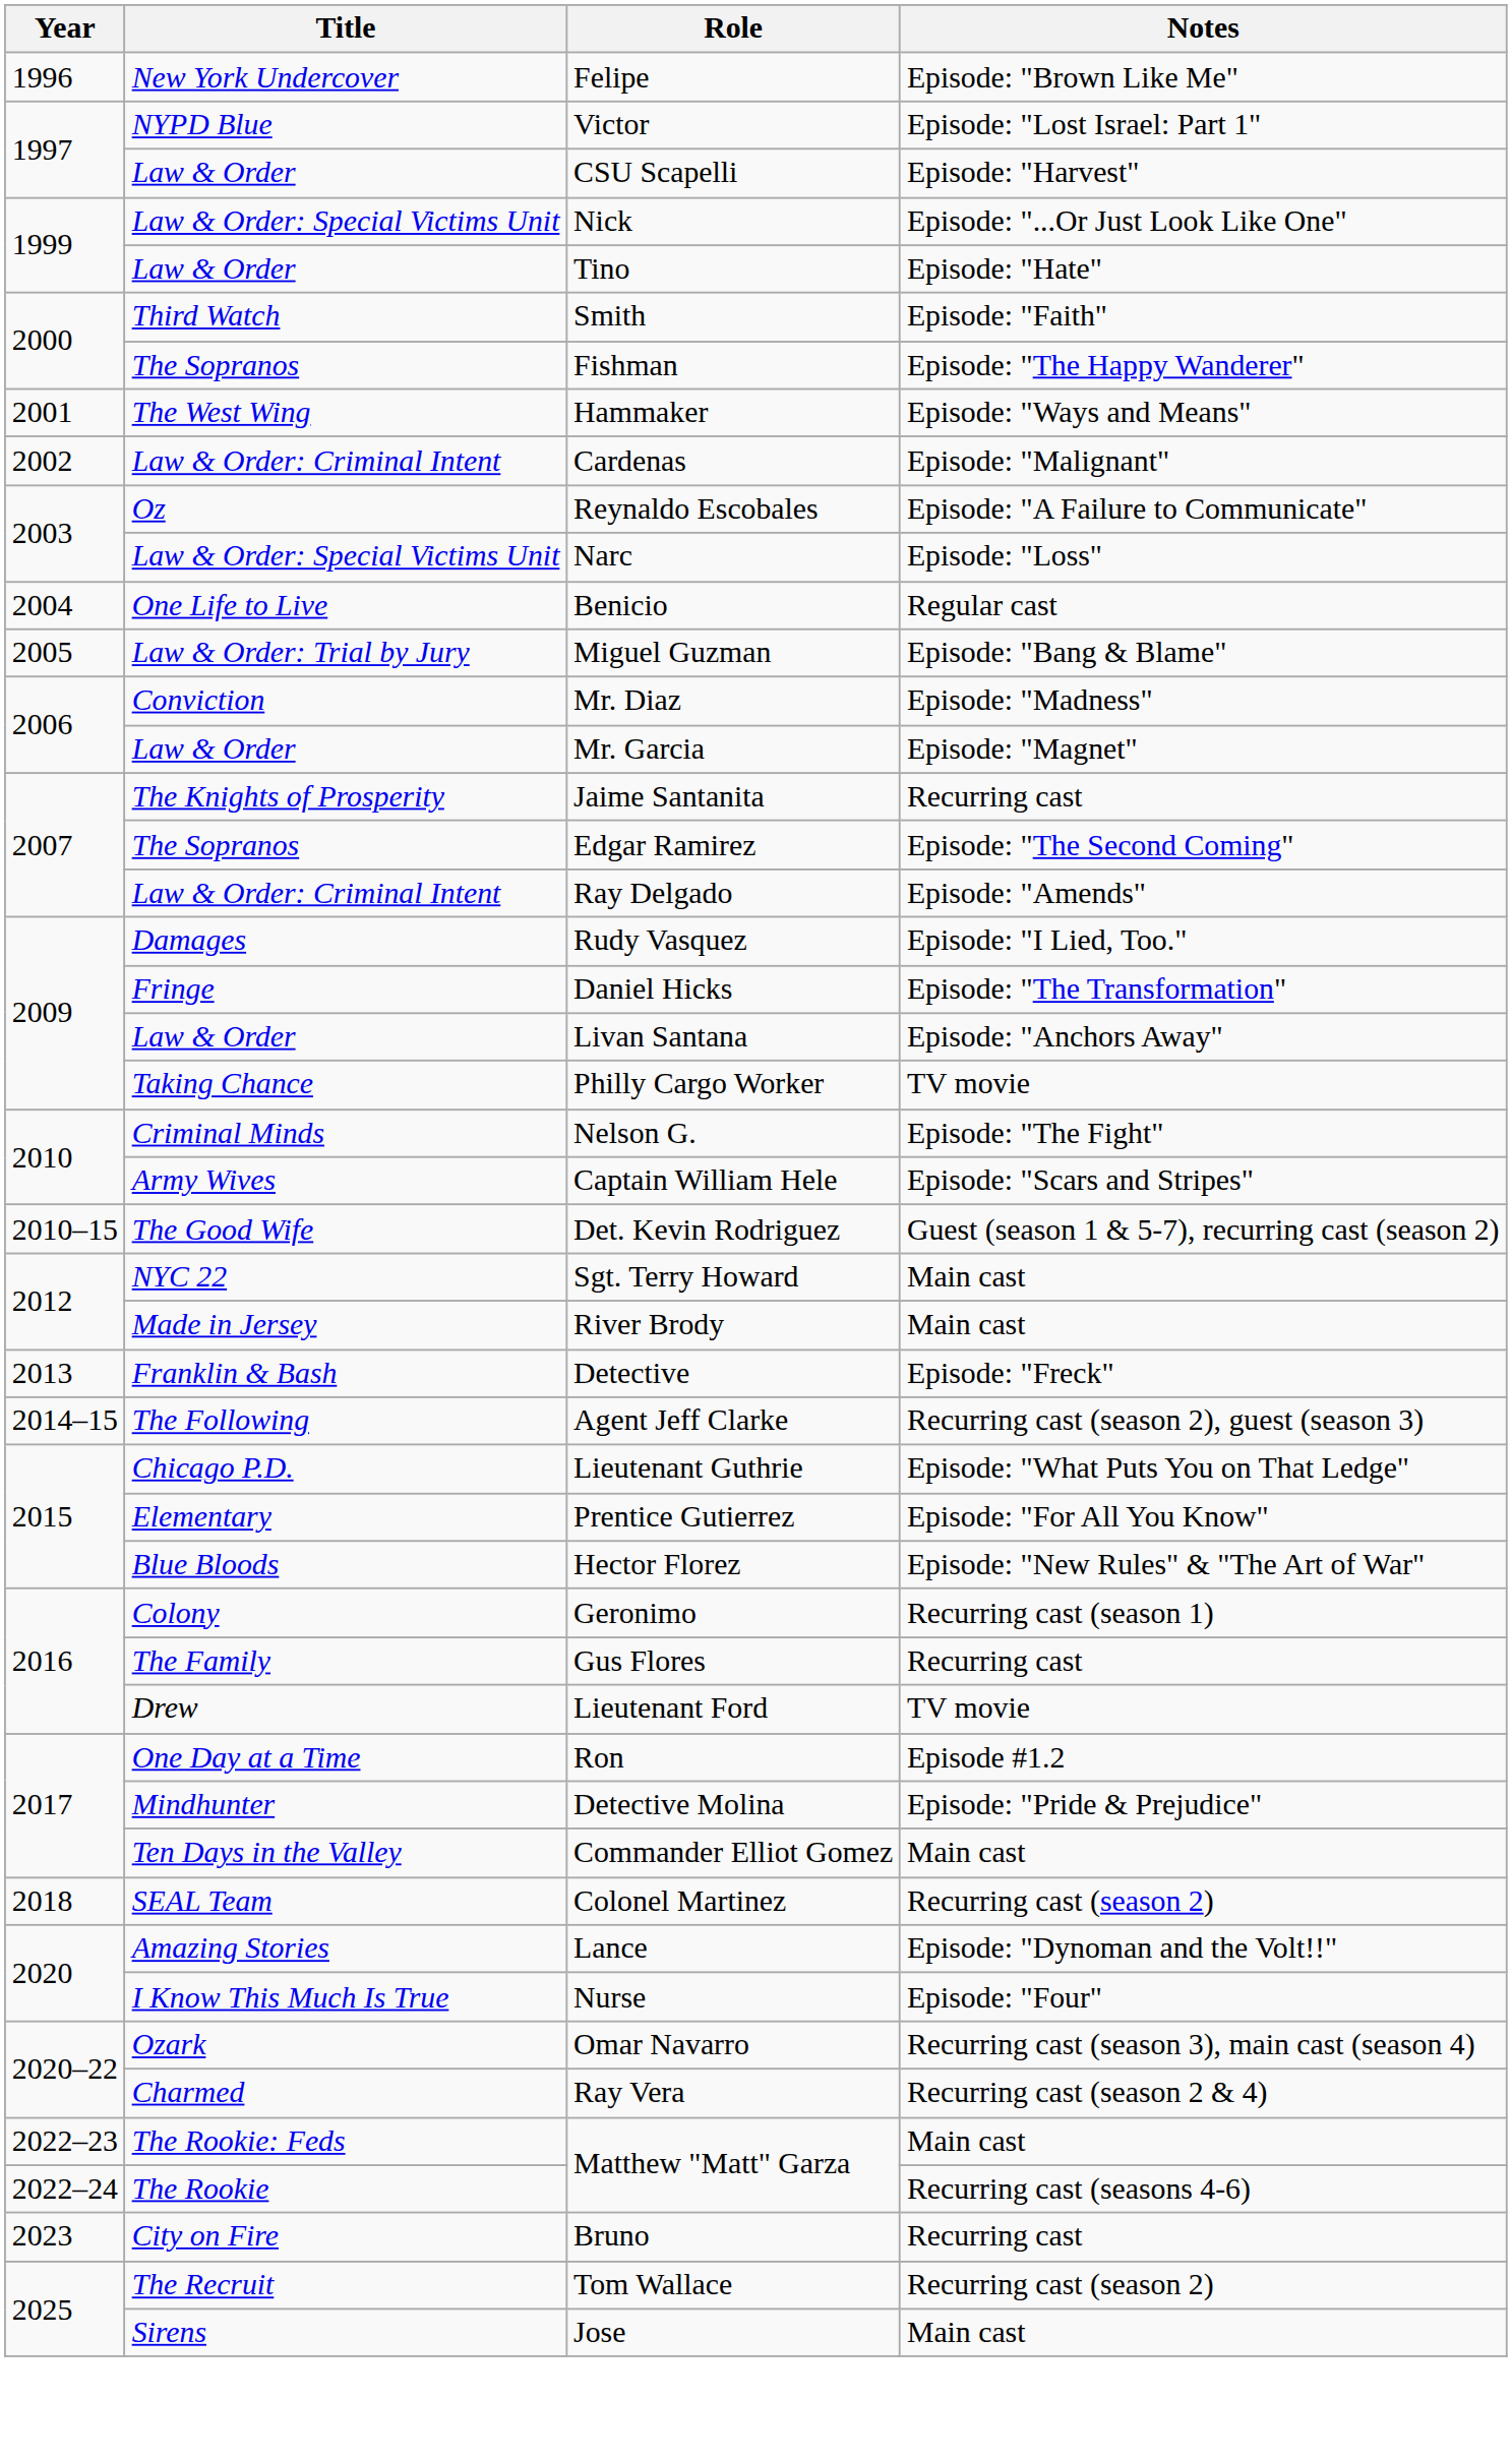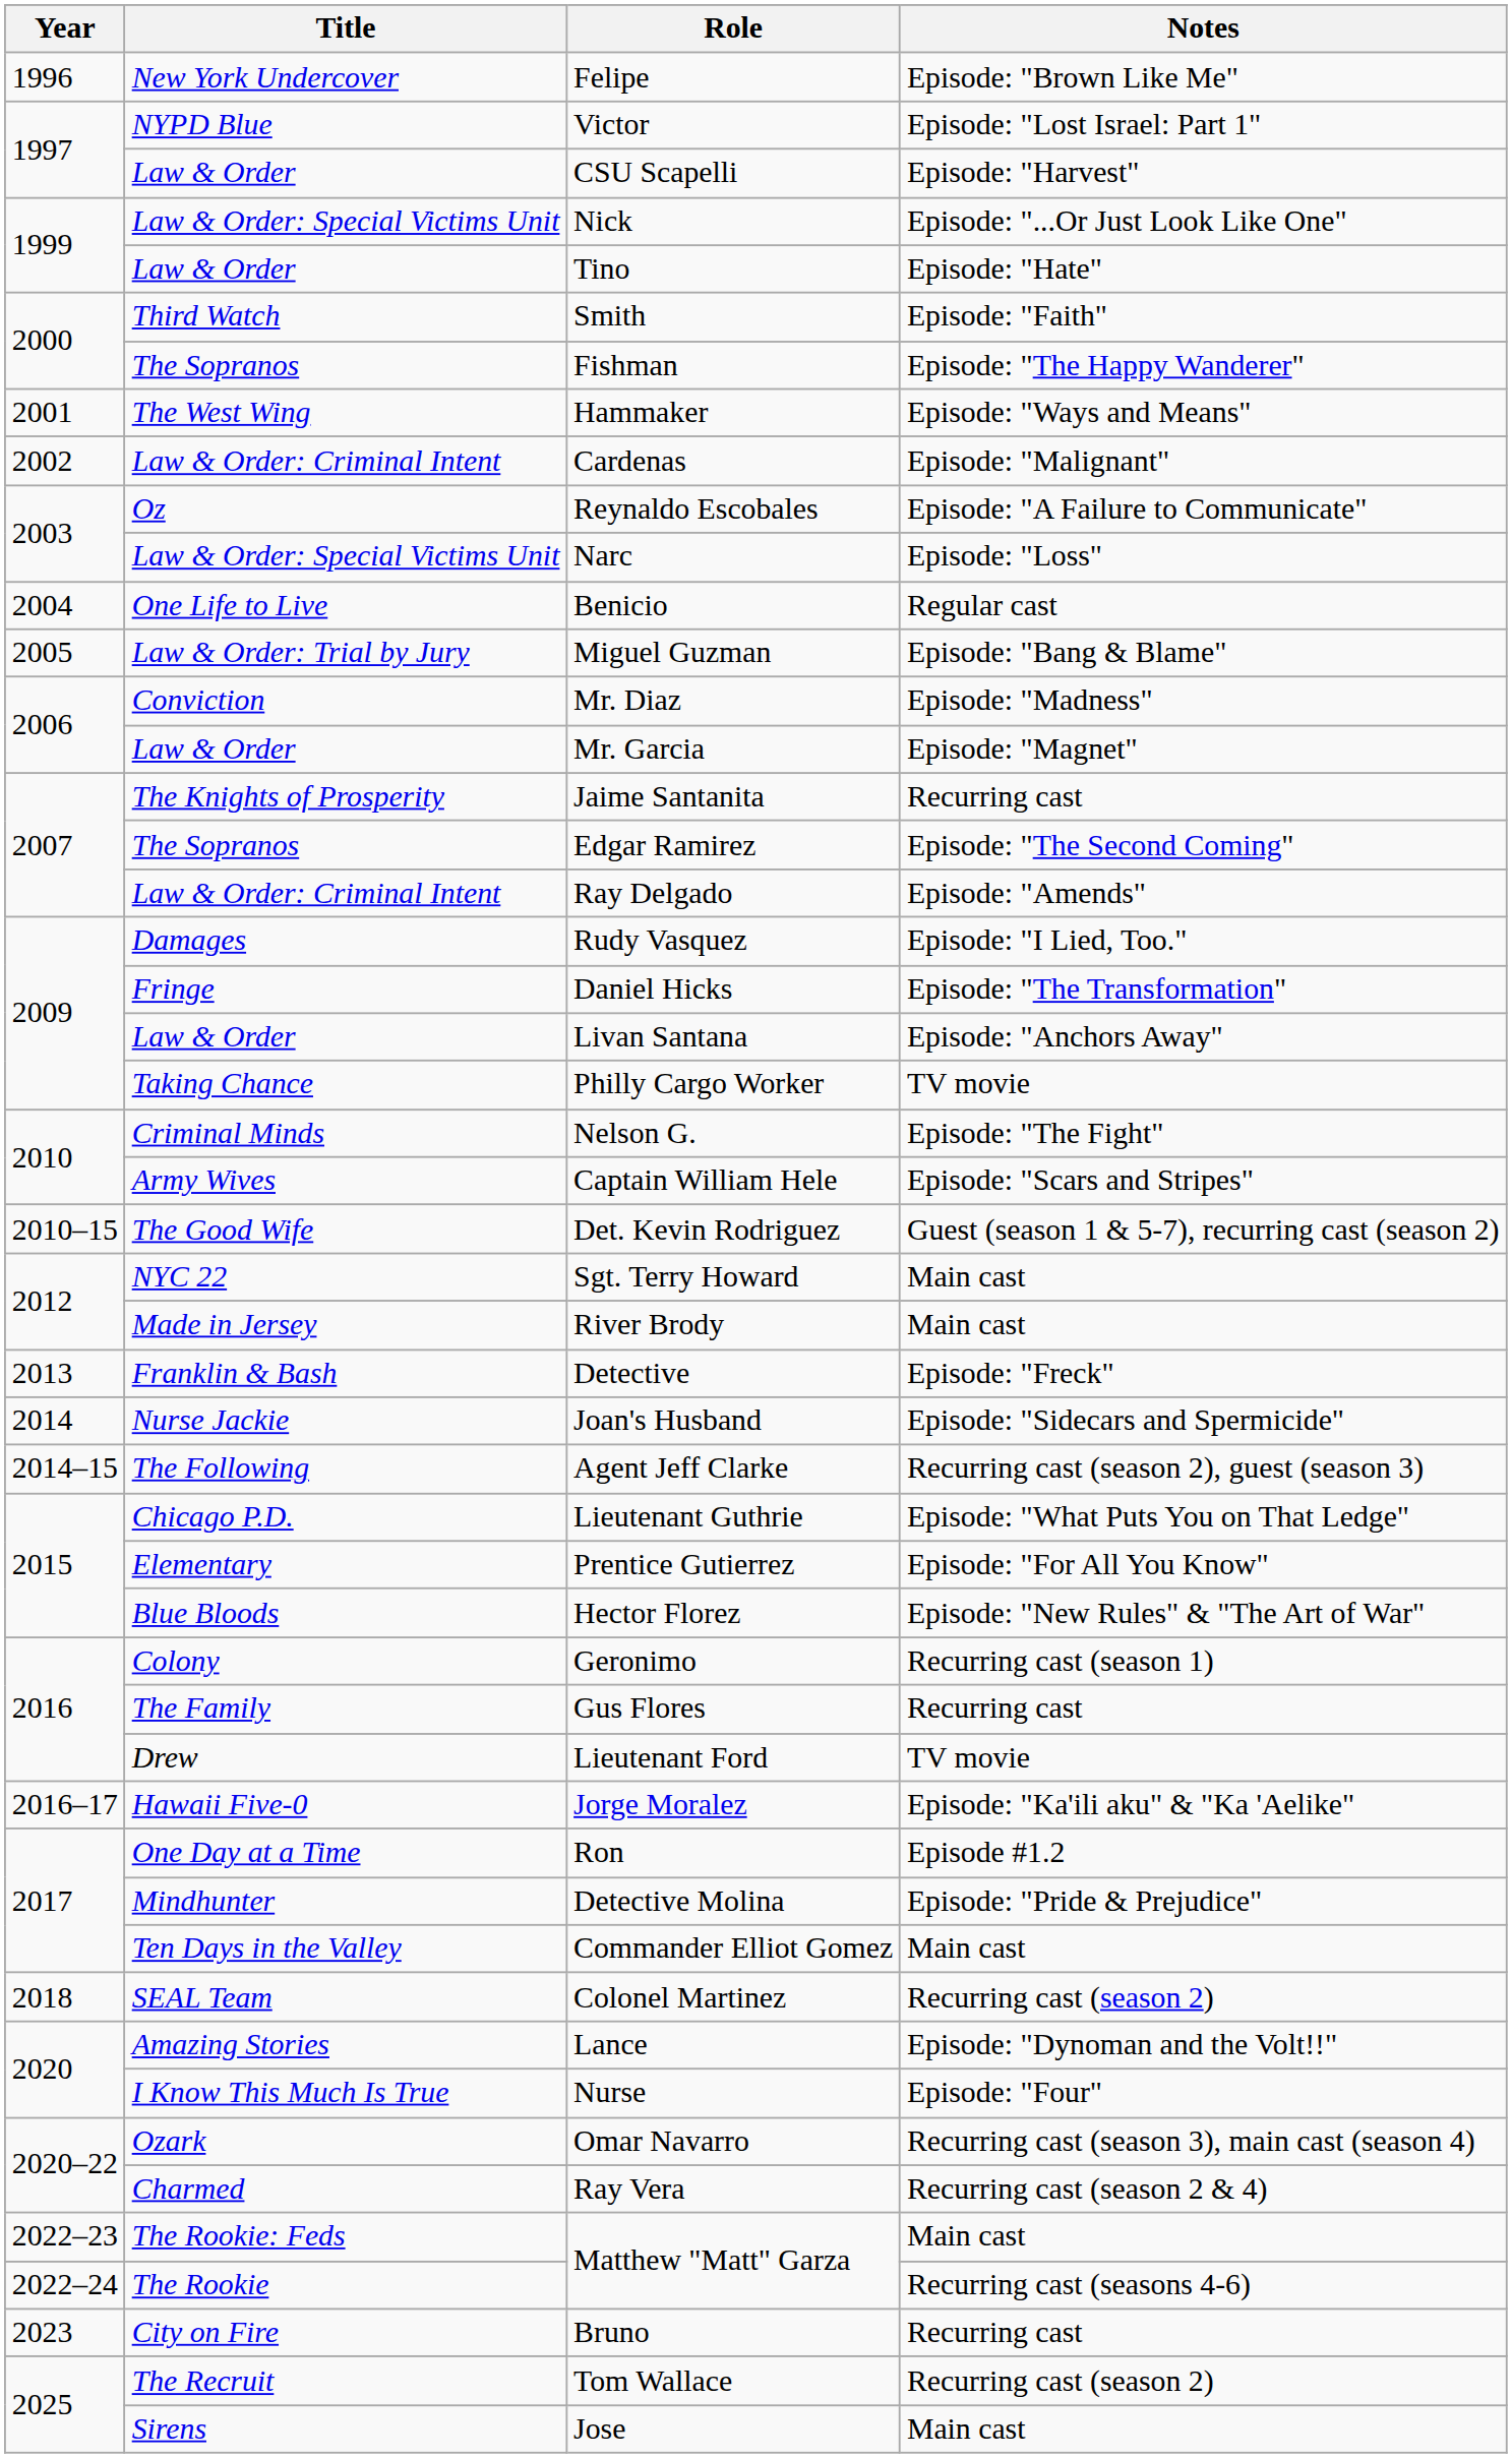+ row: 2014 | Nurse Jackie | Joan's Husband | Episode: "Sidecars and Spermicide"
+ row: 2016–17 | Hawaii Five-0 | Jorge Moralez | Episode: "Ka'ili aku" & "Ka 'Aelike"
